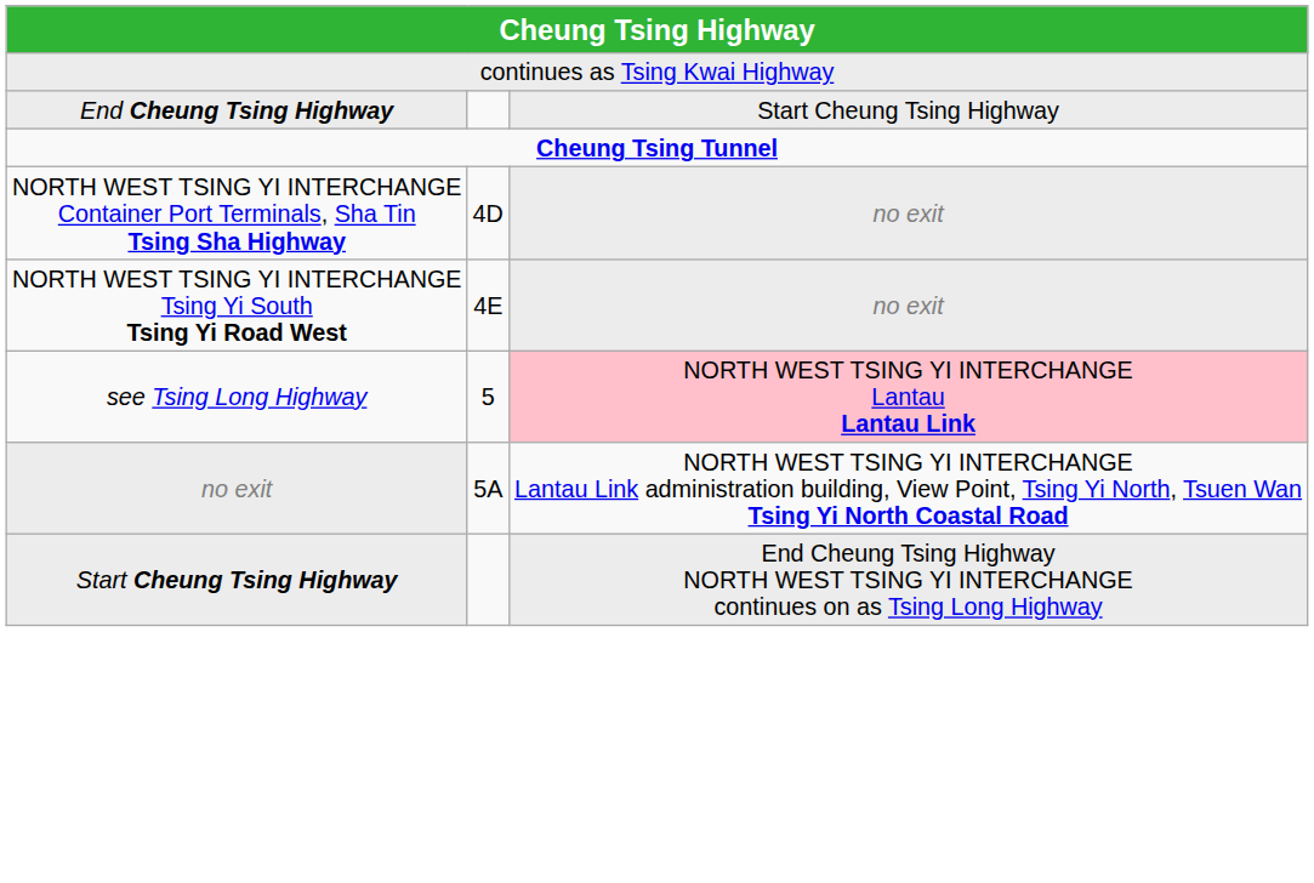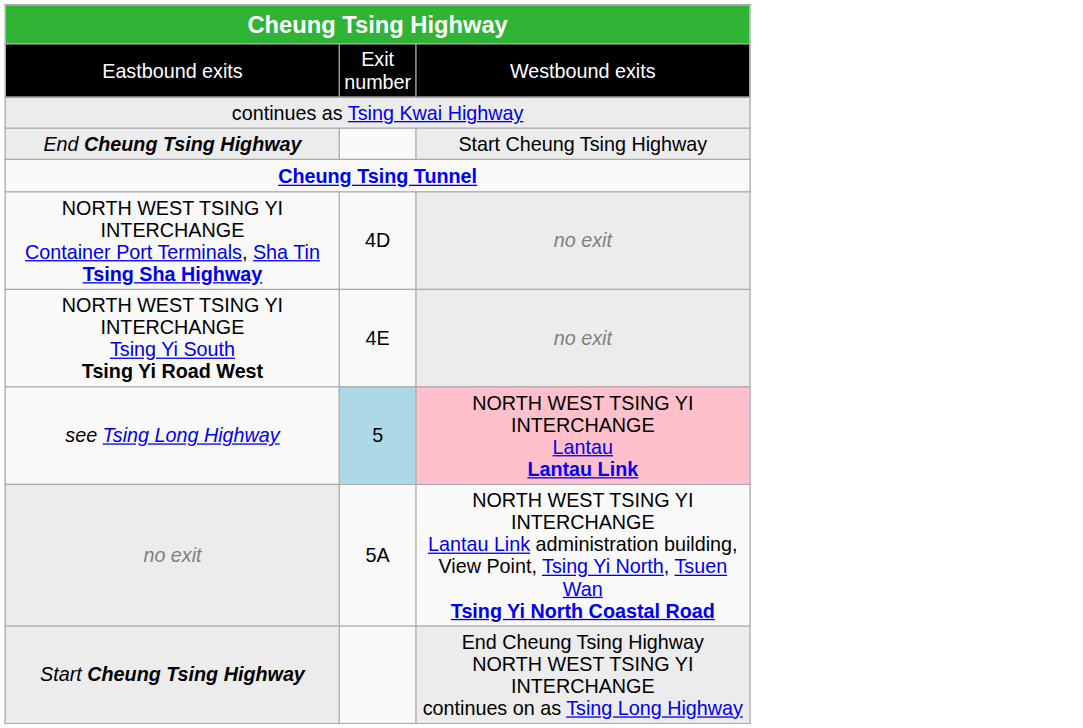+ row: Eastbound exits | Exit number | Westbound exits
see Tsing Long Highway | column 2: no background -> lightblue background
